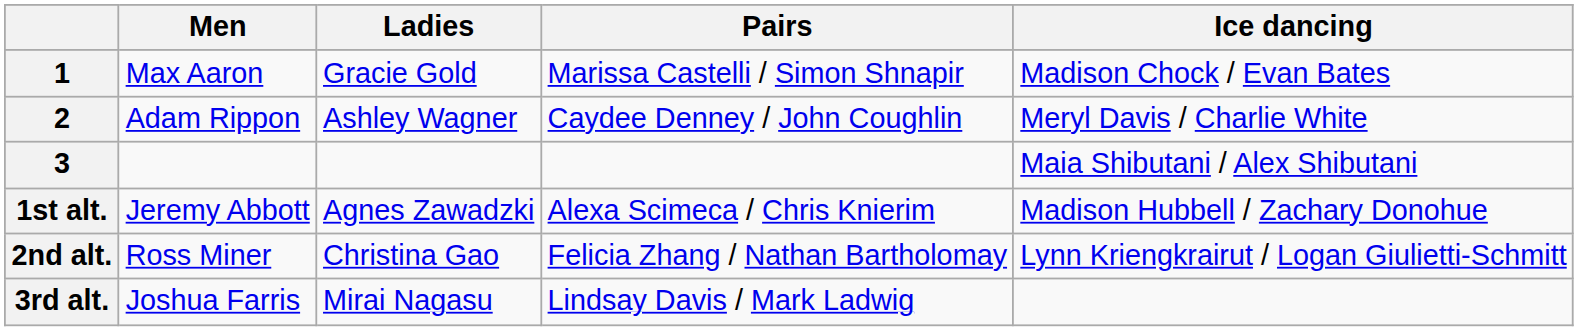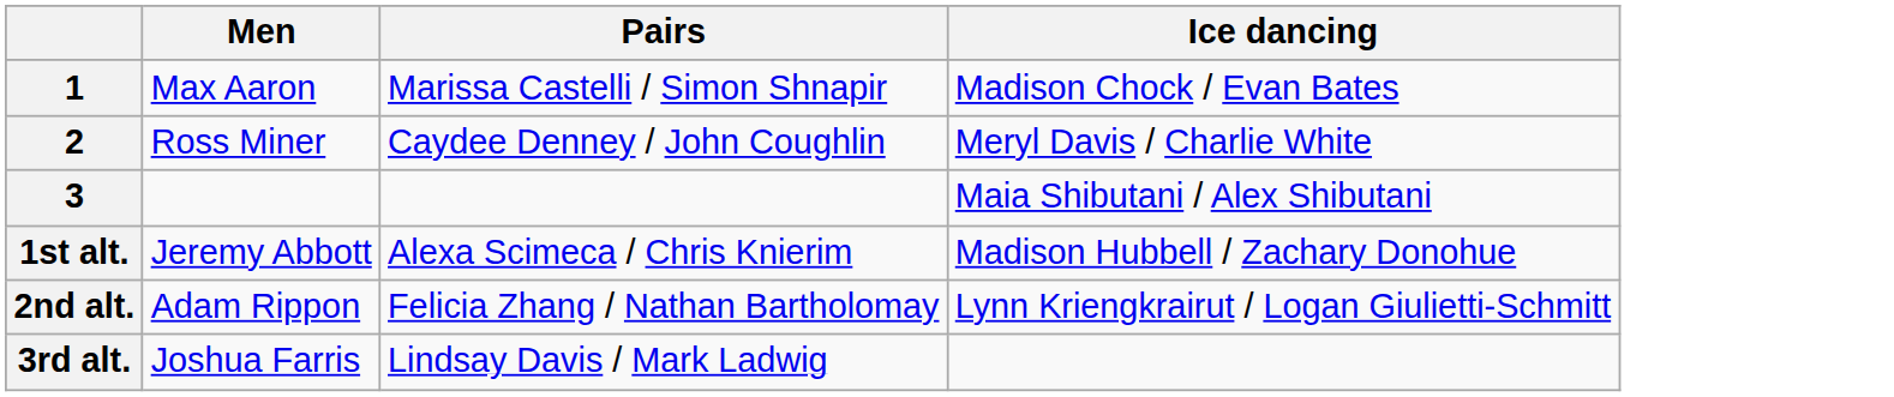- column: Ladies | Gracie Gold | Ashley Wagner | Agnes Zawadzki | Christina Gao | Mirai Nagasu
2 | Men: Adam Rippon -> Ross Miner
2nd alt. | Men: Ross Miner -> Adam Rippon
